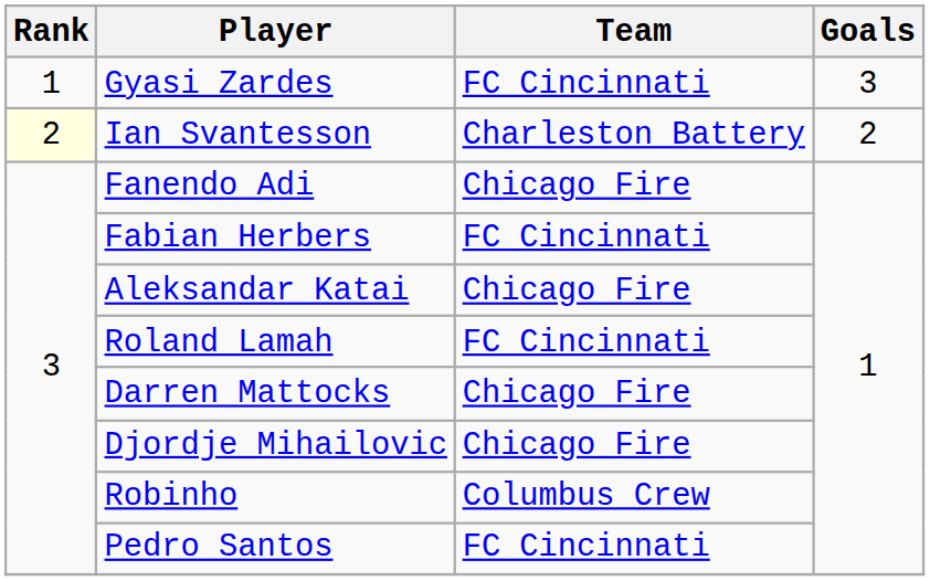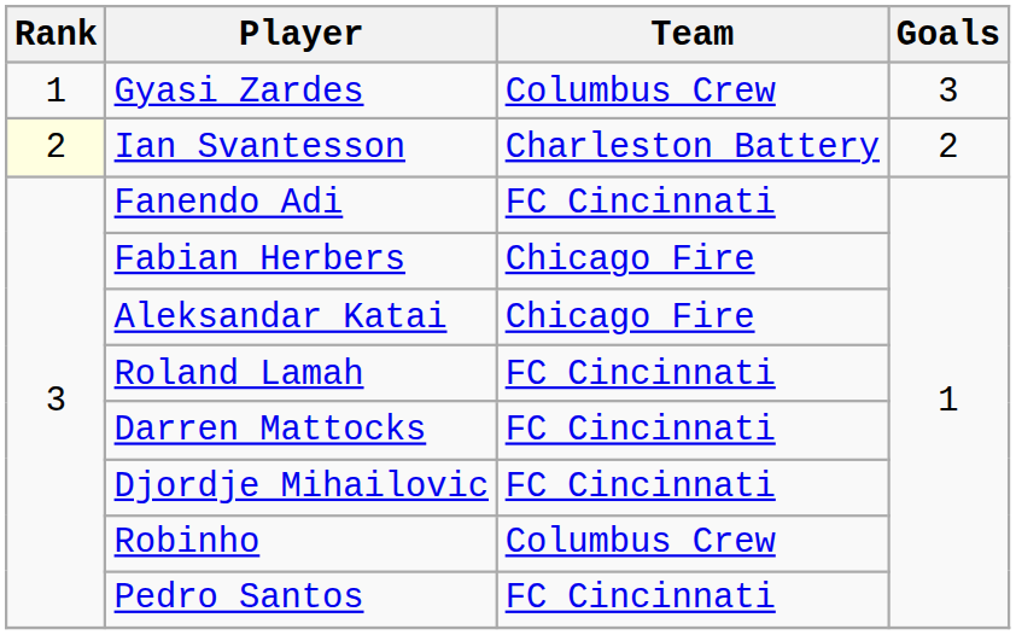Gyasi Zardes | Team: FC Cincinnati -> Columbus Crew
Fanendo Adi | Team: Chicago Fire -> FC Cincinnati
Fabian Herbers | Team: FC Cincinnati -> Chicago Fire
Darren Mattocks | Team: Chicago Fire -> FC Cincinnati
Djordje Mihailovic | Team: Chicago Fire -> FC Cincinnati
